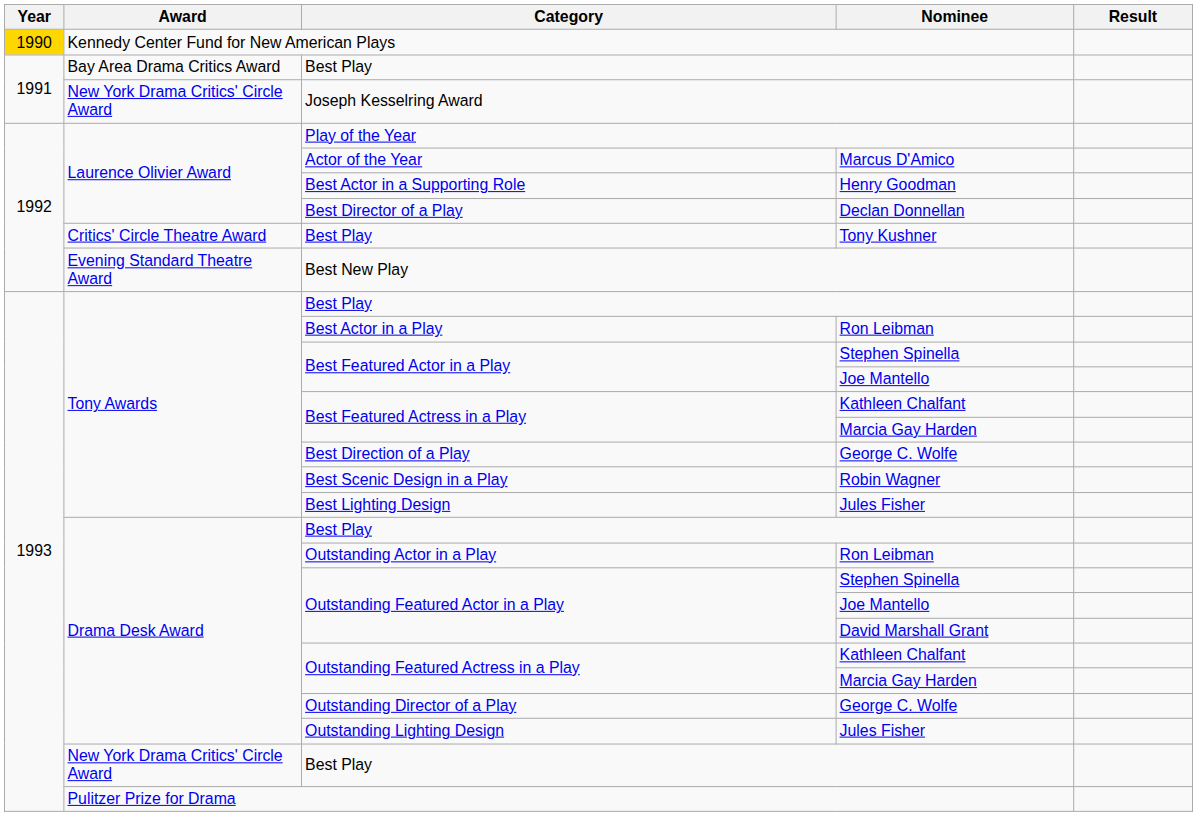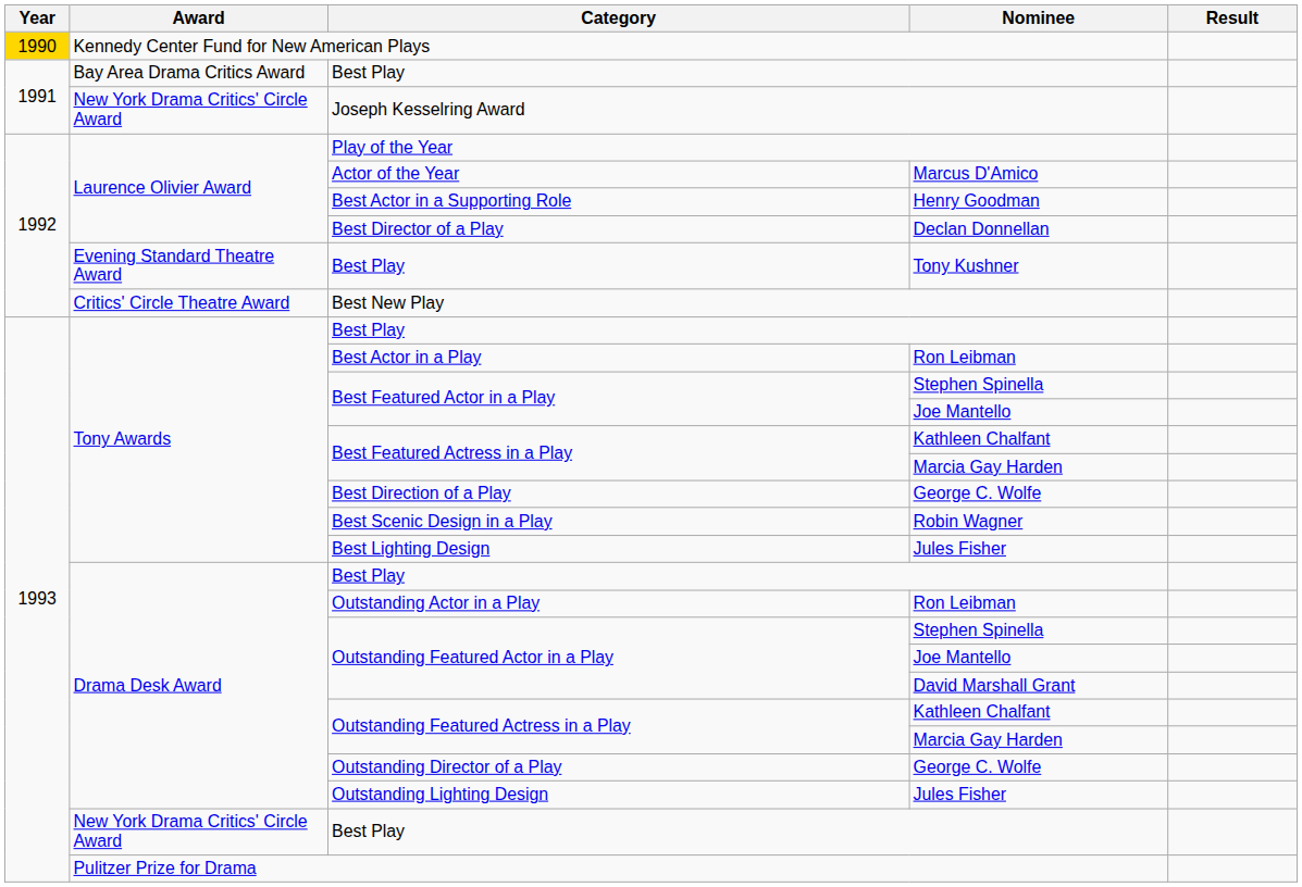Best Play / Tony Kushner | Award: Critics' Circle Theatre Award -> Evening Standard Theatre Award
Best New Play | Award: Evening Standard Theatre Award -> Critics' Circle Theatre Award
